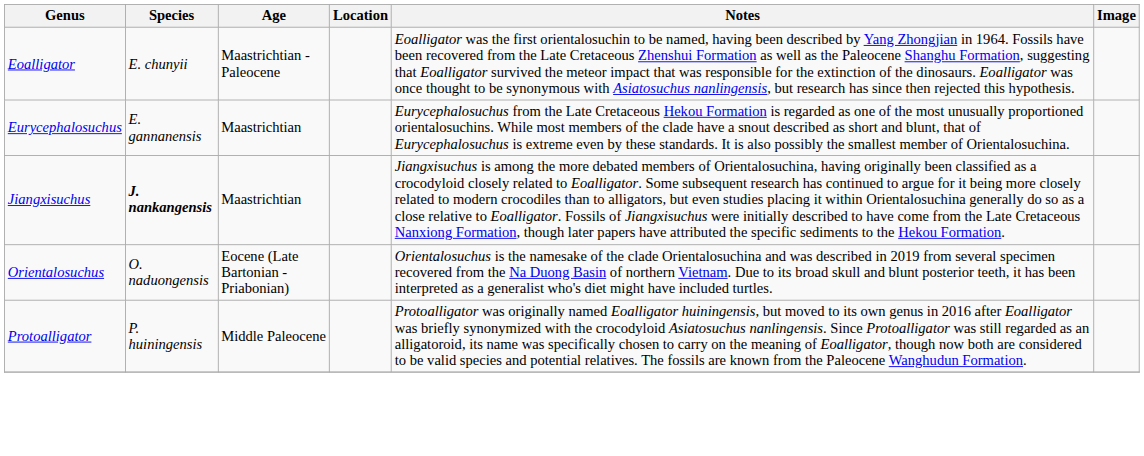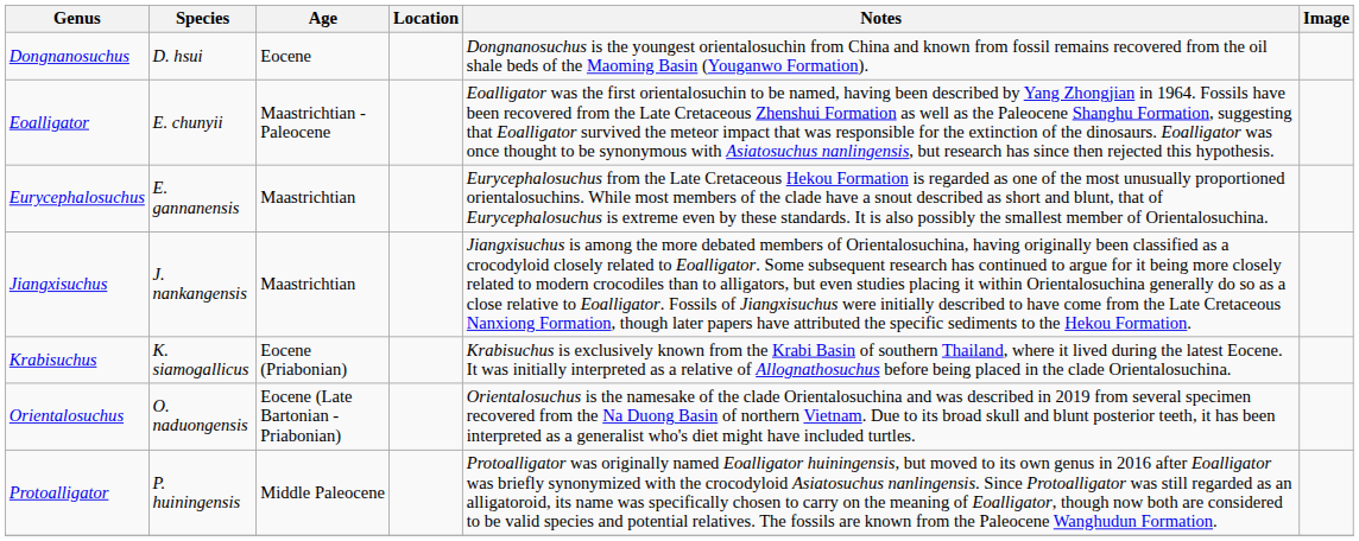+ row: Dongnanosuchus | D. hsui | Eocene | Dongnanosuchus is the youngest orientalosuchin from China and known from fossil remains recovered from the oil shale beds of the Maoming Basin (Youganwo Formation).
Jiangxisuchus | Species: bold -> normal
+ row: Krabisuchus | K. siamogallicus | Eocene (Priabonian) | Krabisuchus is exclusively known from the Krabi Basin of southern Thailand, where it lived during the latest Eocene. It was initially interpreted as a relative of Allognathosuchus before being placed in the clade Orientalosuchina.
